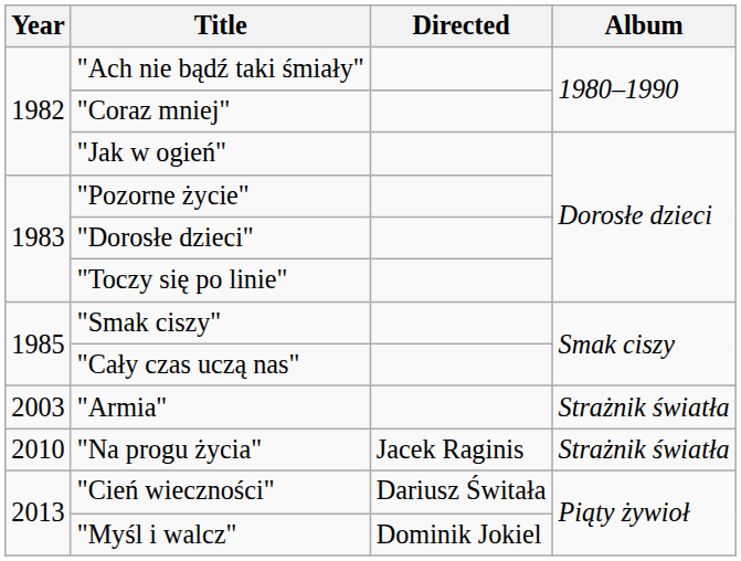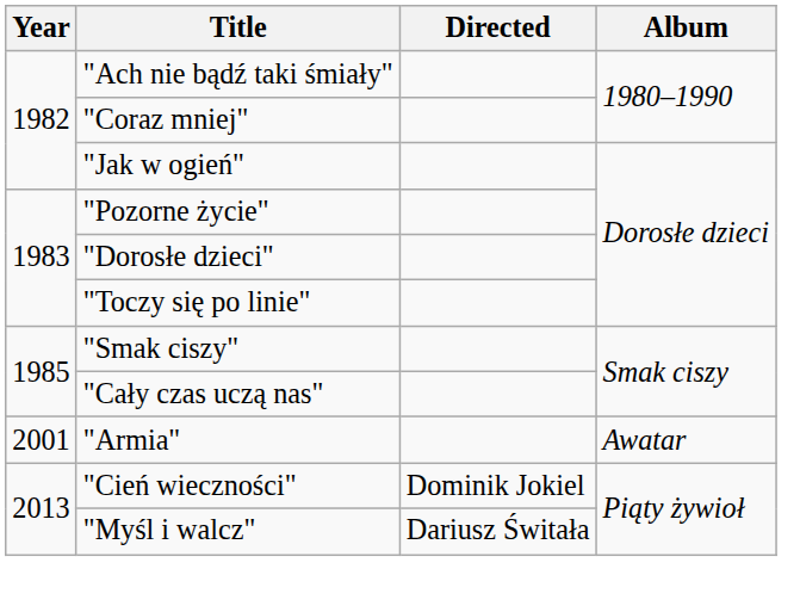"Armia" | Year: 2003 -> 2001
"Armia" | Album: Strażnik światła -> Awatar
- row: 2010 | "Na progu życia" | Jacek Raginis | Strażnik światła
"Cień wieczności" | Directed: Dariusz Świtała -> Dominik Jokiel
"Myśl i walcz" | Directed: Dominik Jokiel -> Dariusz Świtała
